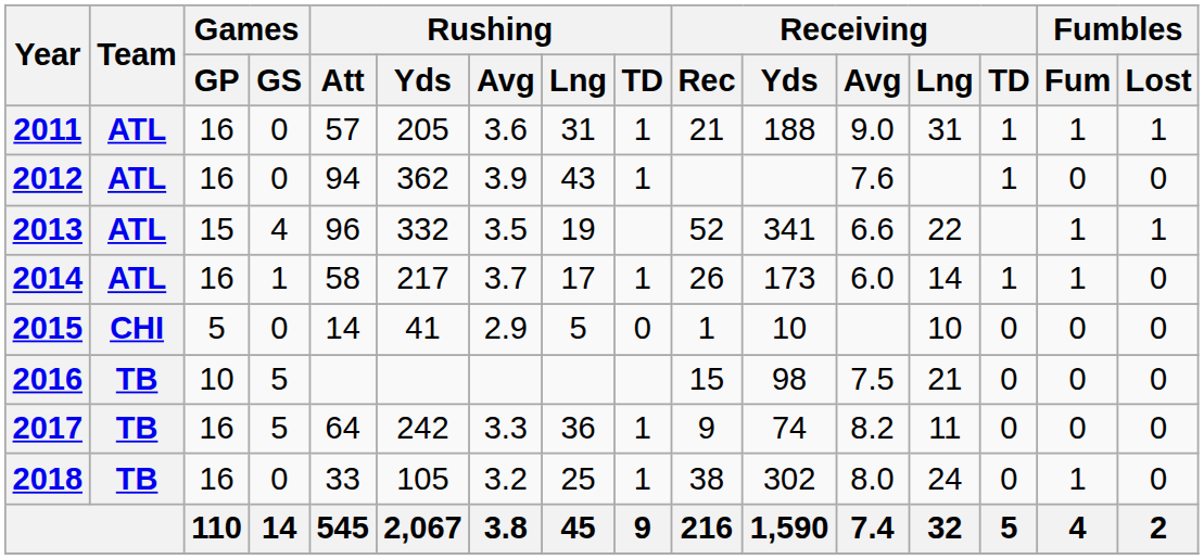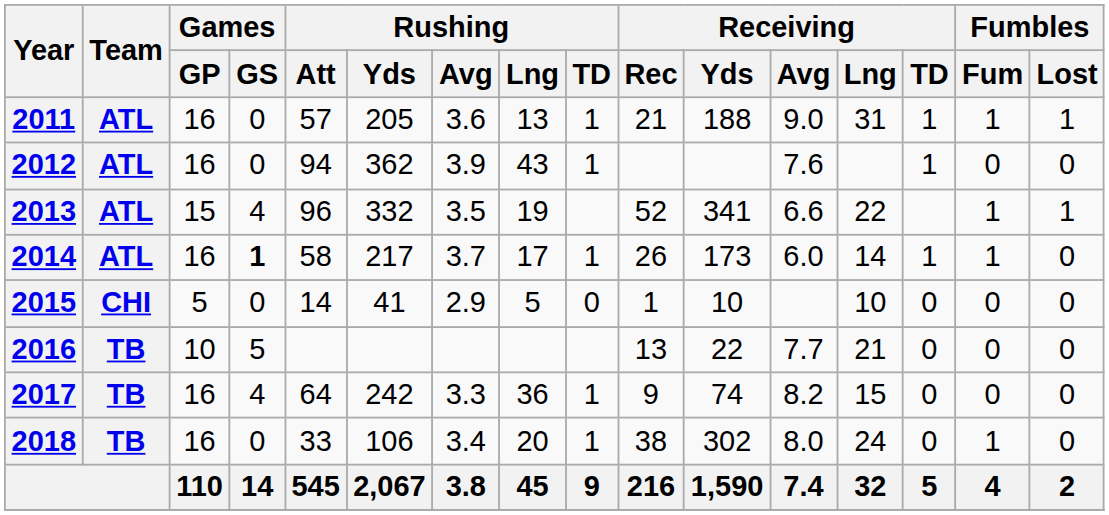2011 | Rushing / Lng: 31 -> 13
2014 | Games / GS: normal -> bold
2016 | Receiving / Rec: 15 -> 13
2016 | Receiving / Yds: 98 -> 22
2016 | Receiving / Avg: 7.5 -> 7.7
2017 | Games / GS: 5 -> 4
2017 | Receiving / Lng: 11 -> 15
2018 | Rushing / Yds: 105 -> 106
2018 | Rushing / Avg: 3.2 -> 3.4
2018 | Rushing / Lng: 25 -> 20
